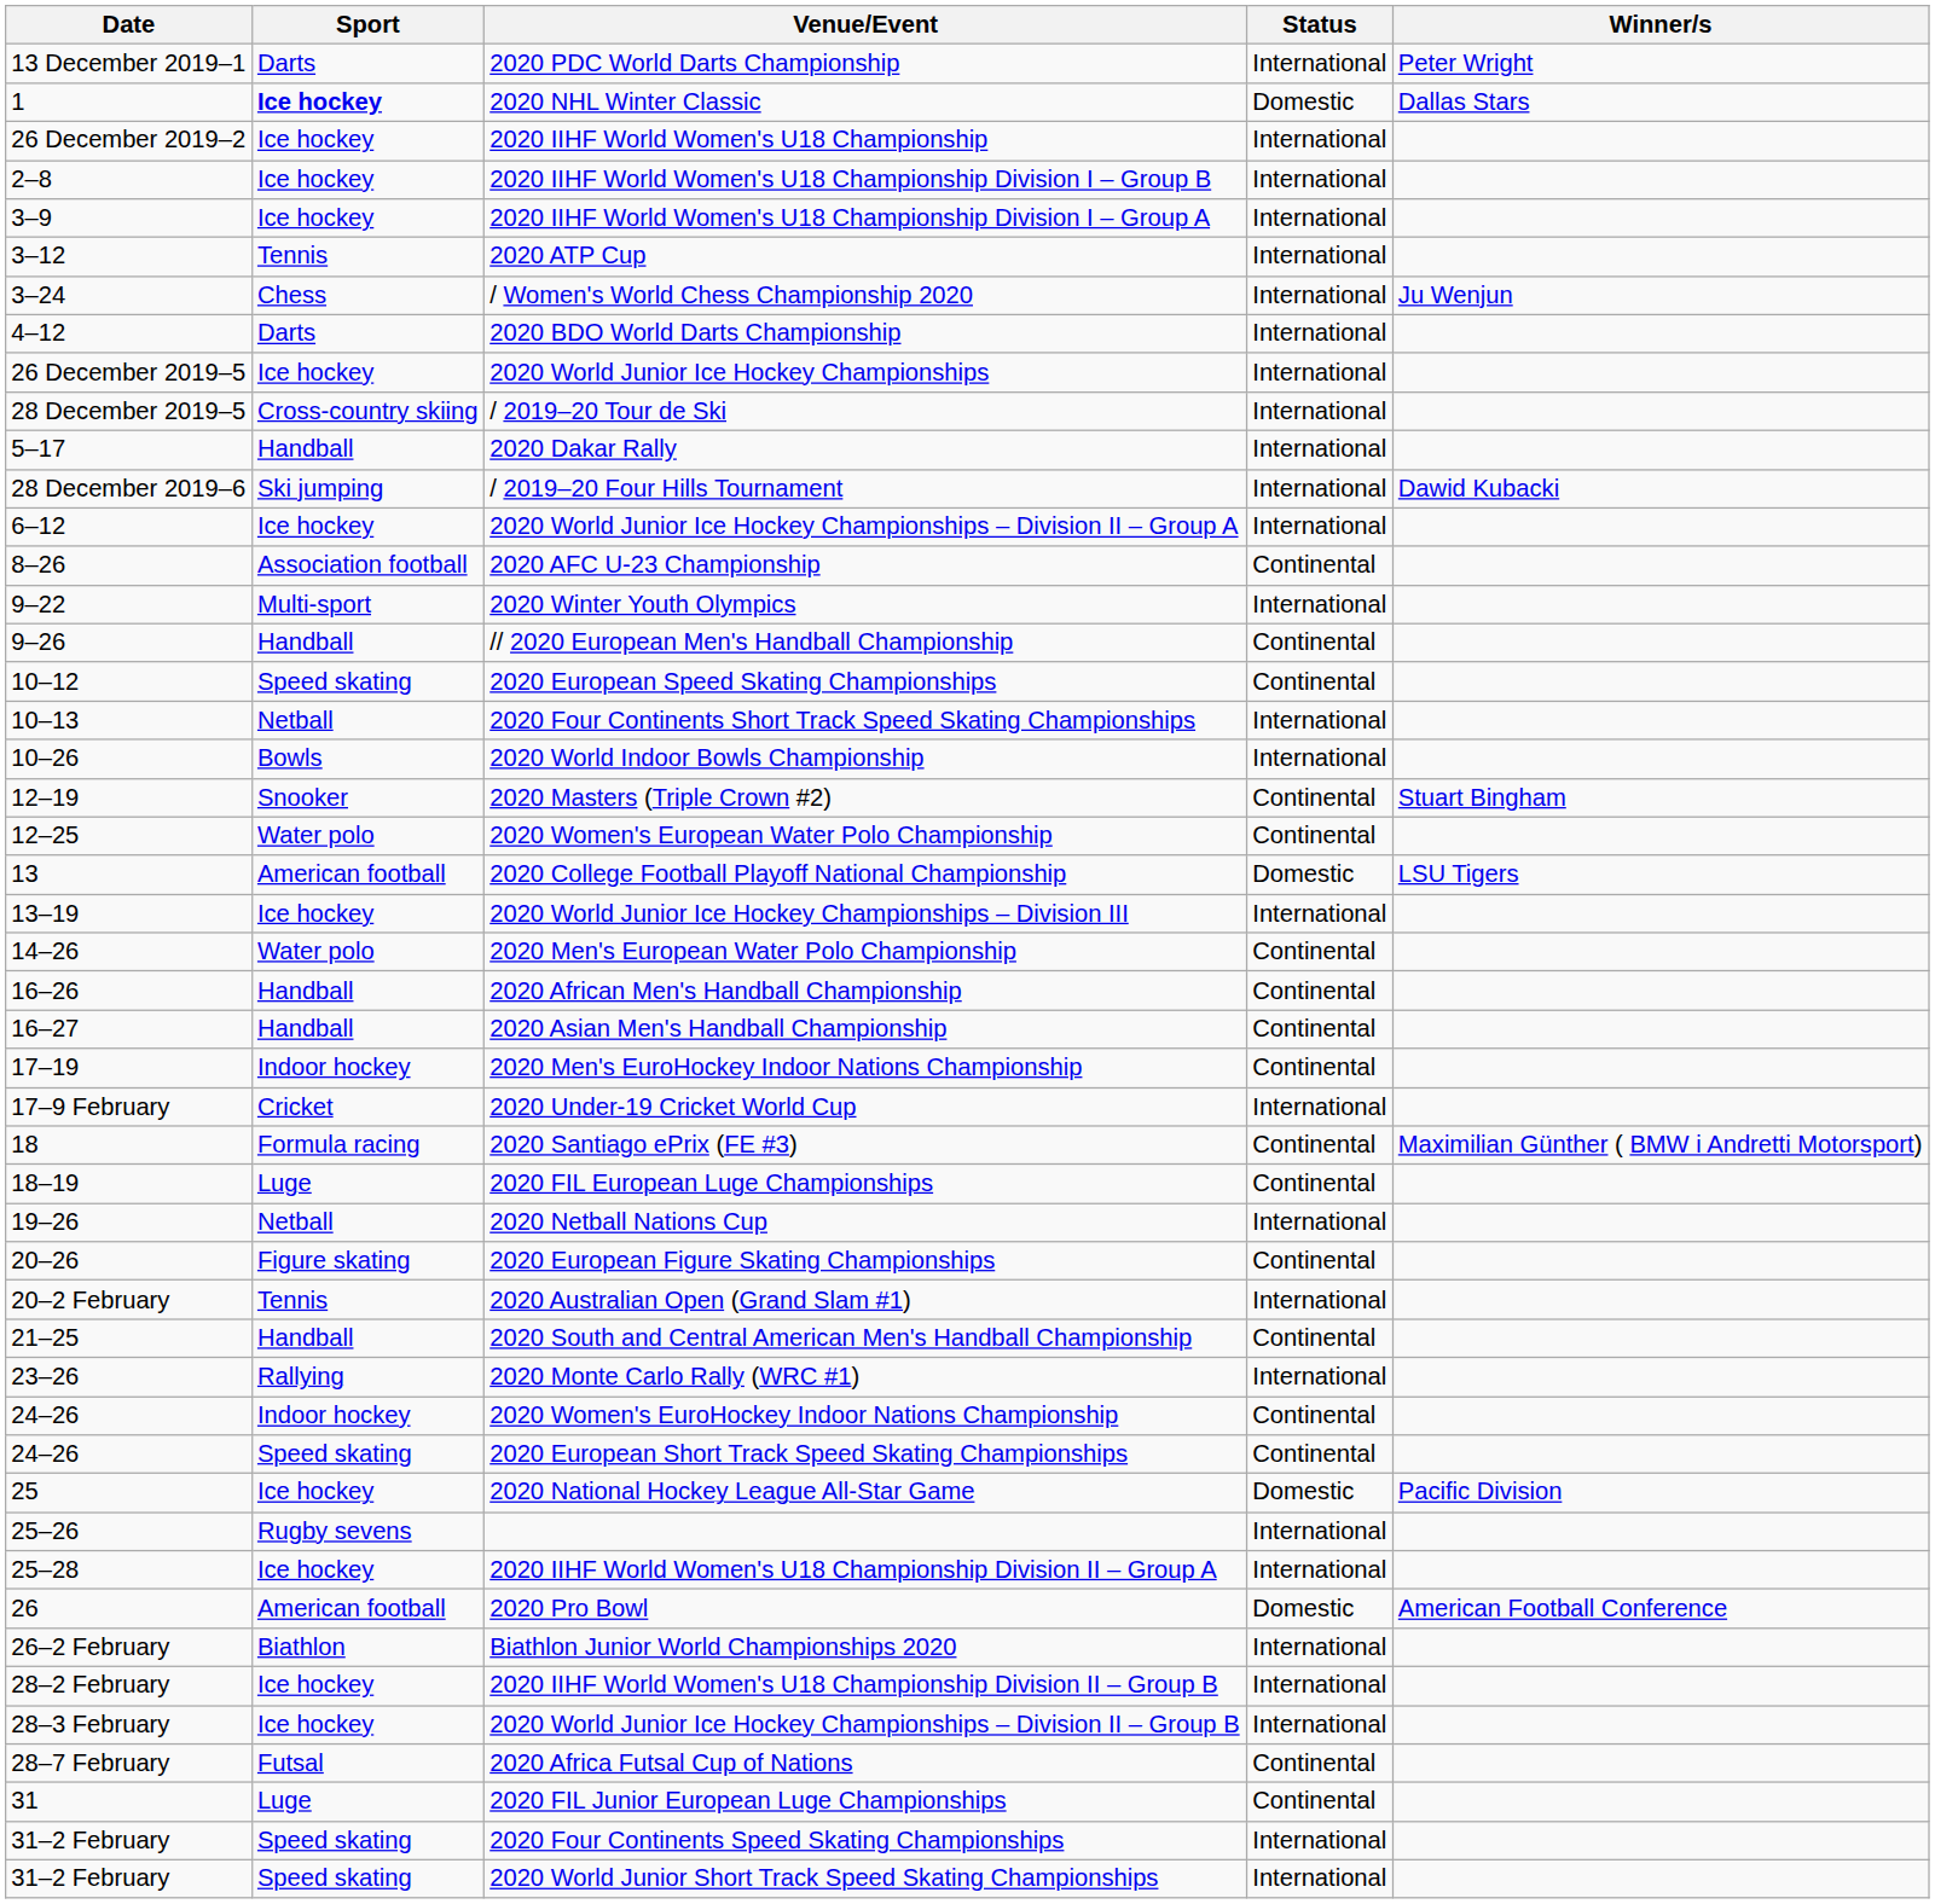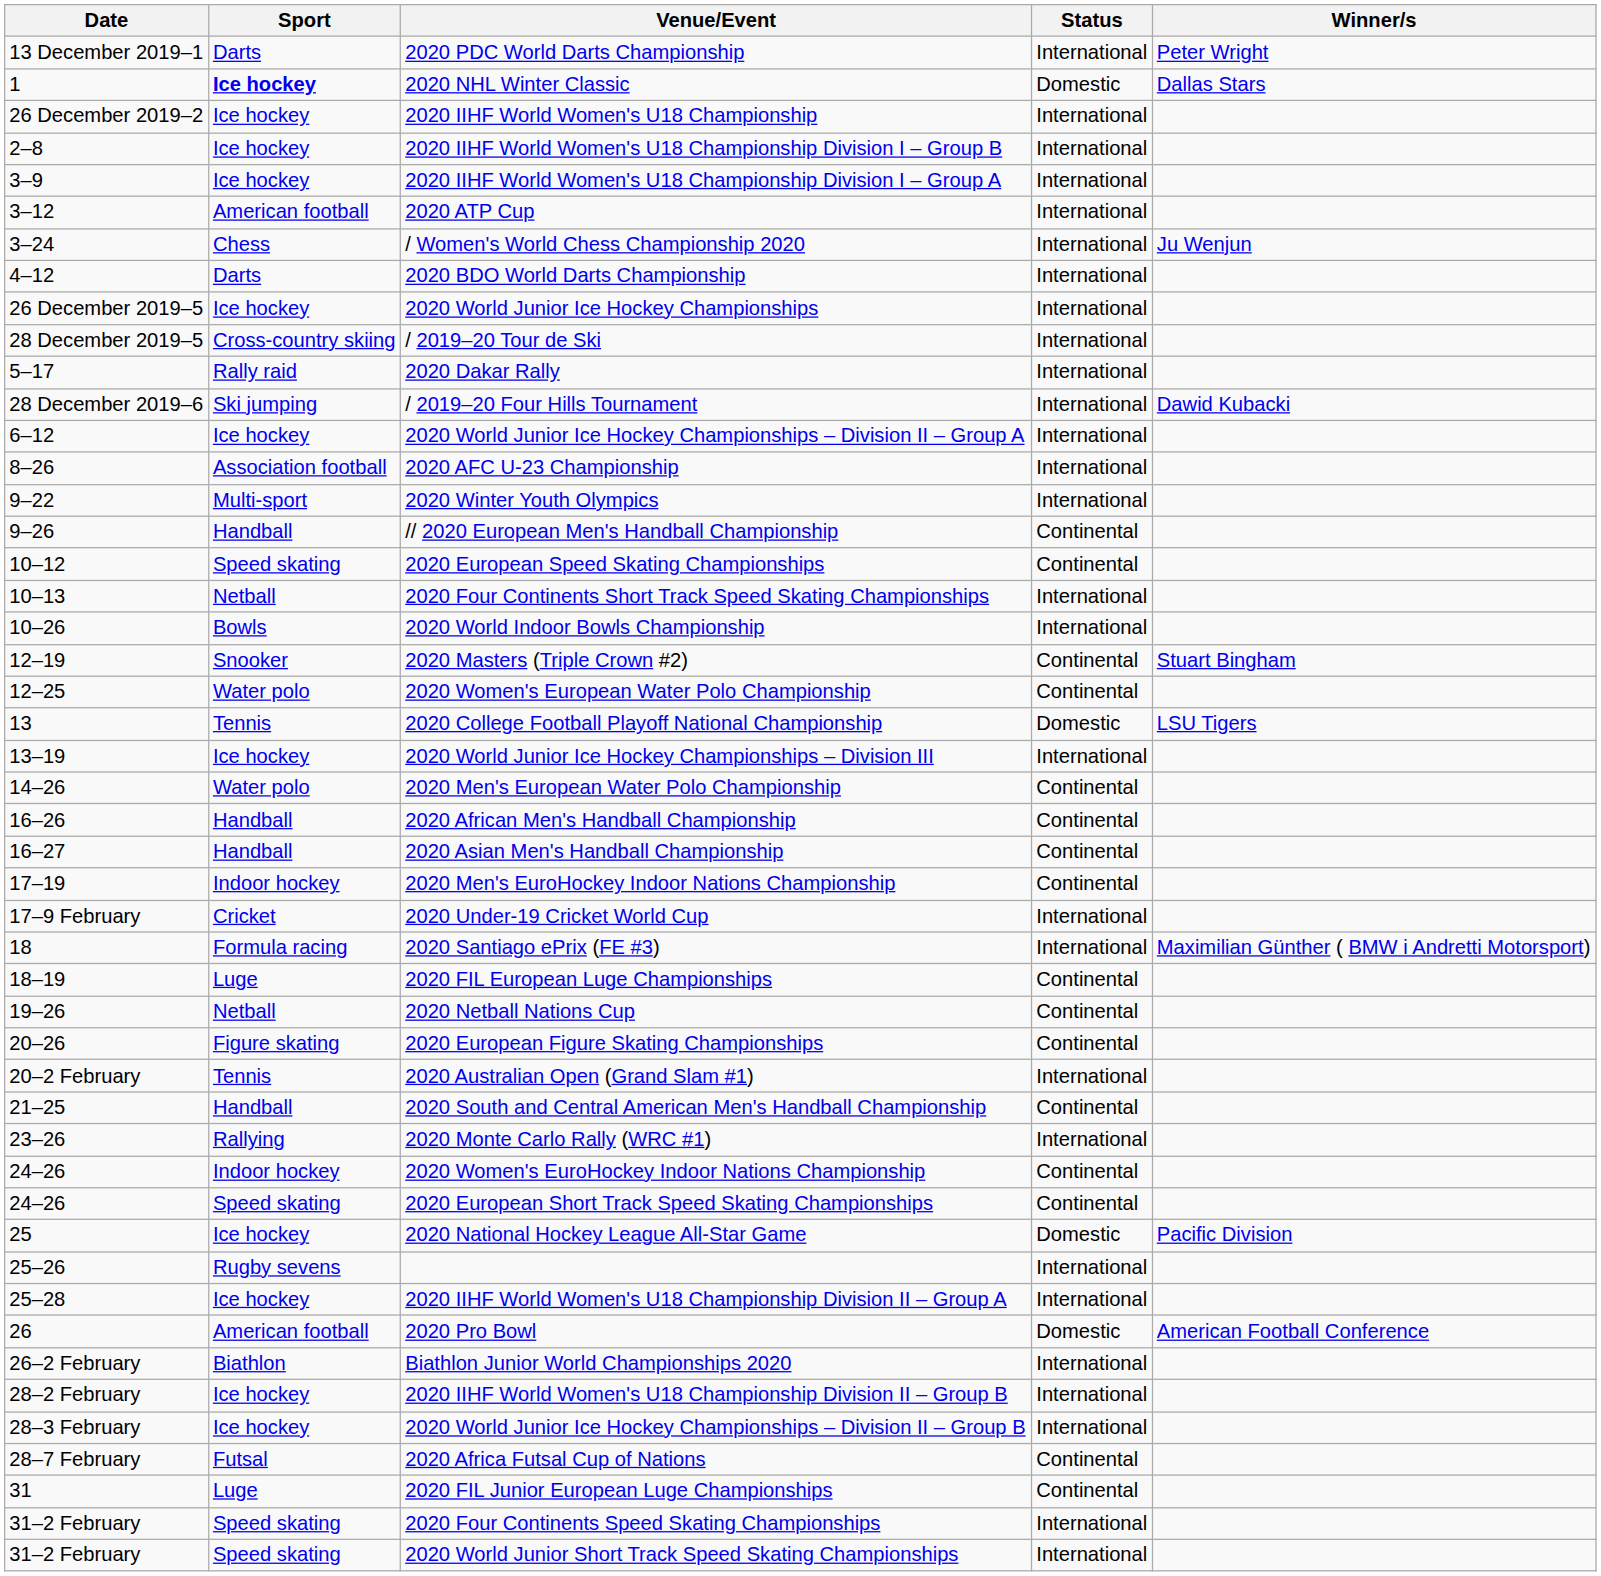2020 ATP Cup | Sport: Tennis -> American football
2020 Dakar Rally | Sport: Handball -> Rally raid
2020 AFC U-23 Championship | Status: Continental -> International
2020 College Football Playoff National Championship | Sport: American football -> Tennis
2020 Santiago ePrix (FE #3) | Status: Continental -> International
2020 Netball Nations Cup | Status: International -> Continental
